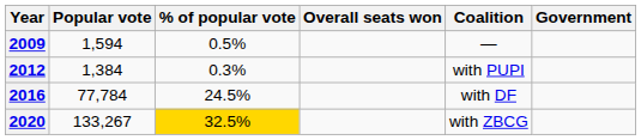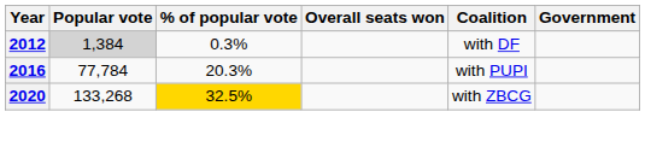- row: 2009 | 1,594 | 0.5% | —
2012 | Popular vote: no background -> lightgrey background
2012 | Coalition: with PUPI -> with DF
2016 | % of popular vote: 24.5% -> 20.3%
2016 | Coalition: with DF -> with PUPI
2020 | Popular vote: 133,267 -> 133,268
